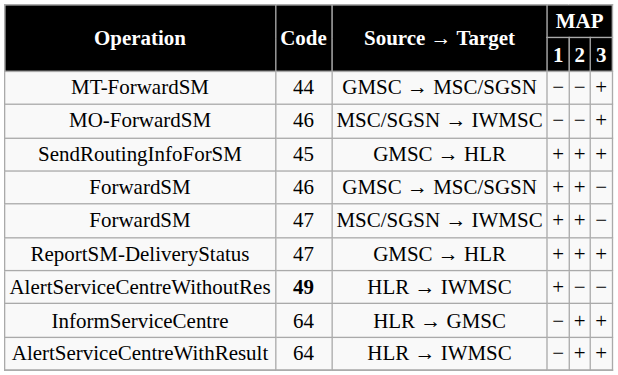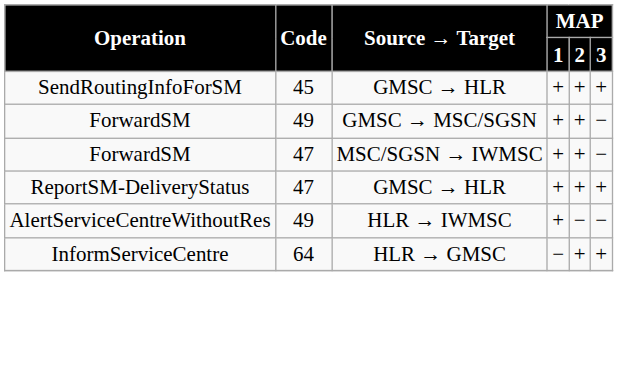- row: MT-ForwardSM | 44 | GMSC → MSC/SGSN | − | − | +
- row: MO-ForwardSM | 46 | MSC/SGSN → IWMSC | − | − | +
ForwardSM / GMSC → MSC/SGSN | Code: 46 -> 49
AlertServiceCentreWithoutRes | Code: bold -> normal
- row: AlertServiceCentreWithResult | 64 | HLR → IWMSC | − | + | +
